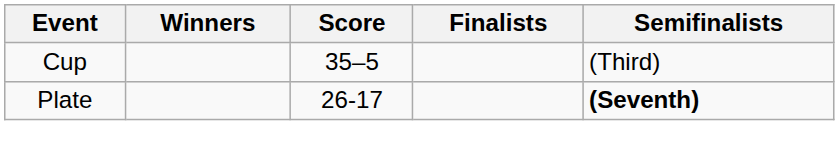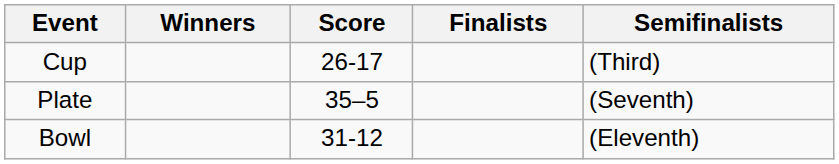Cup | Score: 35–5 -> 26-17
Plate | Score: 26-17 -> 35–5
Plate | Semifinalists: bold -> normal
+ row: Bowl | 31-12 | (Eleventh)
